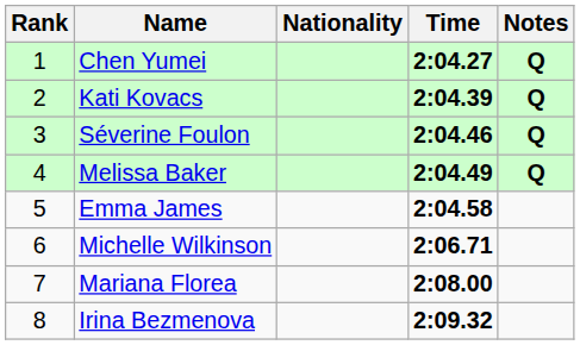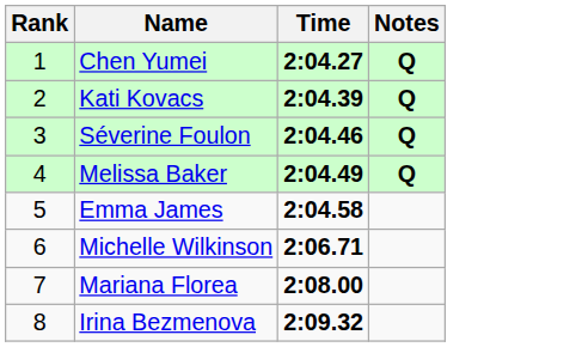- column: Nationality
